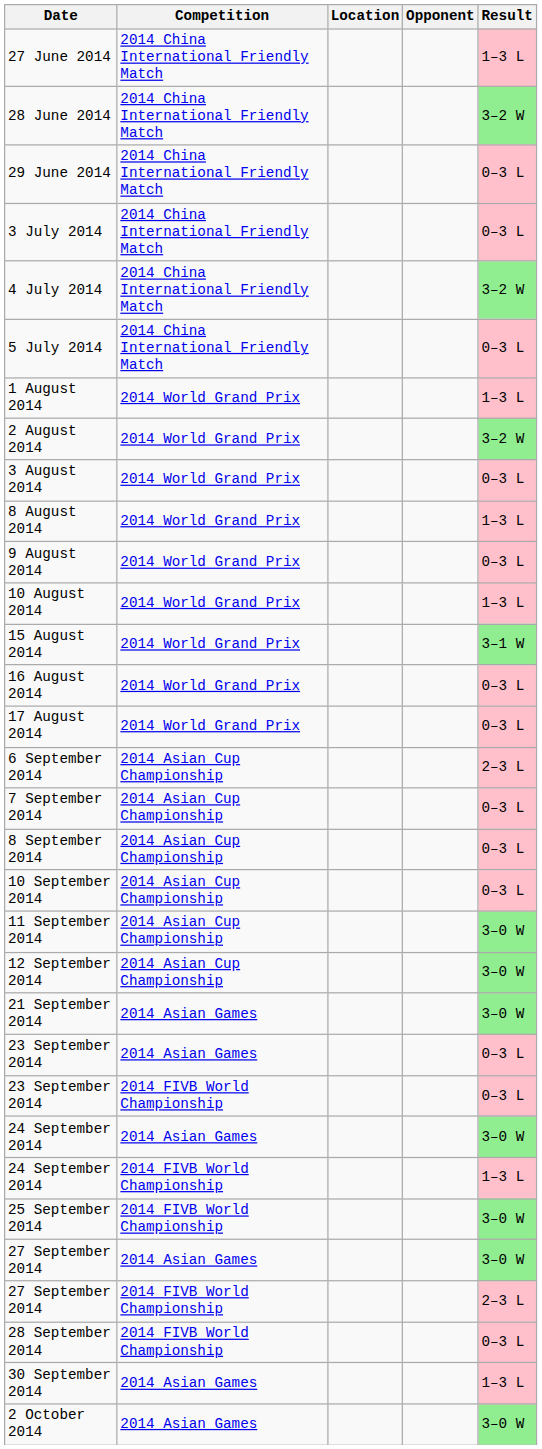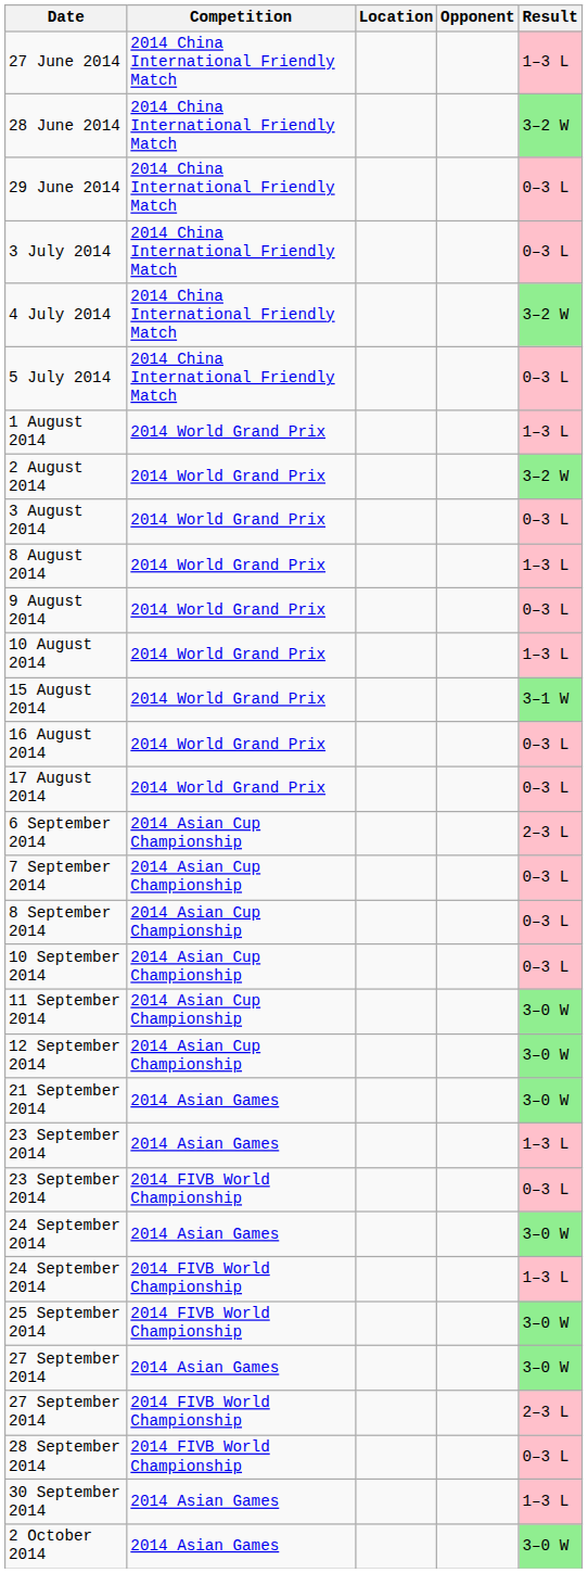23 September 2014 / 2014 Asian Games | Result: 0–3 L -> 1–3 L
